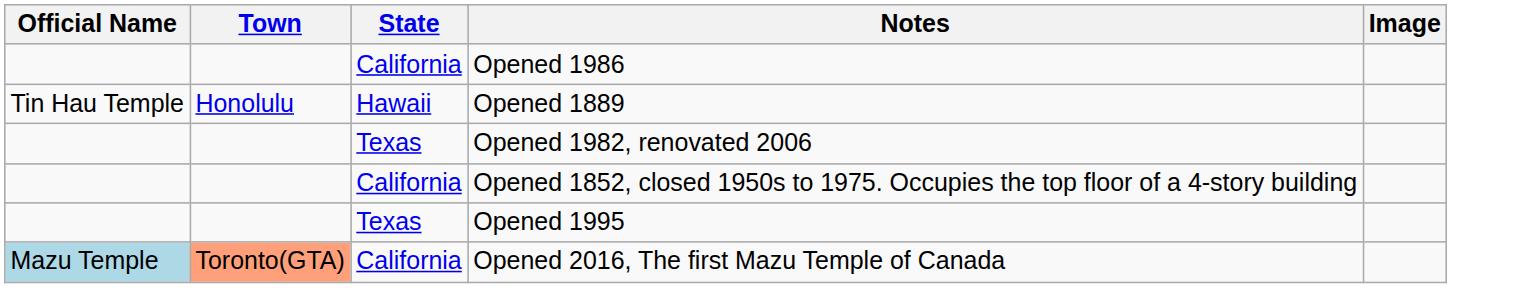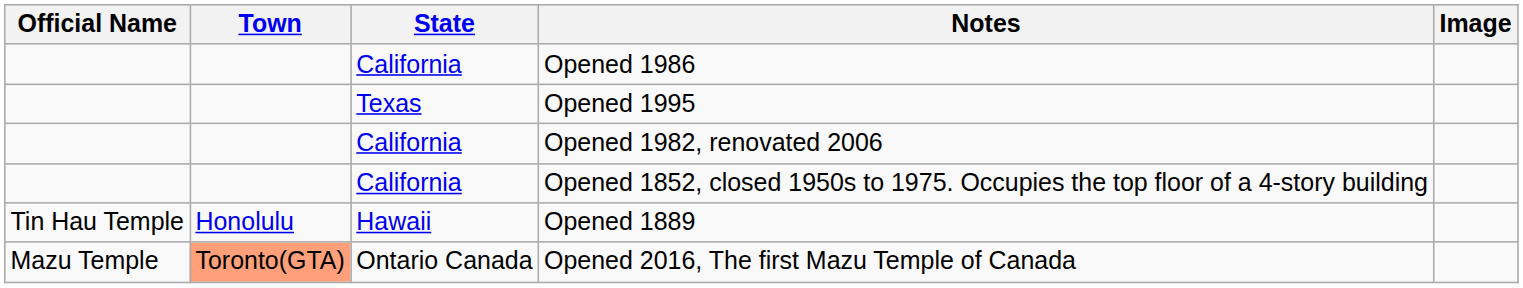rows swapped: Opened 1995 <-> Opened 1889
Opened 1982, renovated 2006 | State: Texas -> California
Opened 2016, The first Mazu Temple of Canada | Official Name: lightblue background -> no background
Opened 2016, The first Mazu Temple of Canada | State: California -> Ontario Canada
